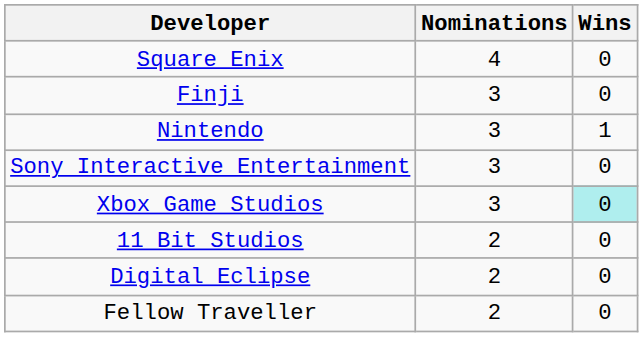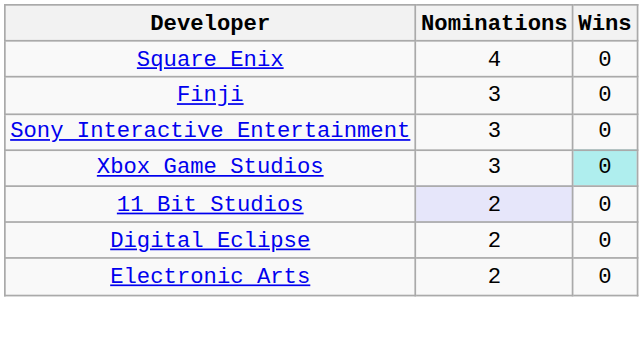- row: Nintendo | 3 | 1
11 Bit Studios | Nominations: no background -> lavender background
+ row: Electronic Arts | 2 | 0
- row: Fellow Traveller | 2 | 0
